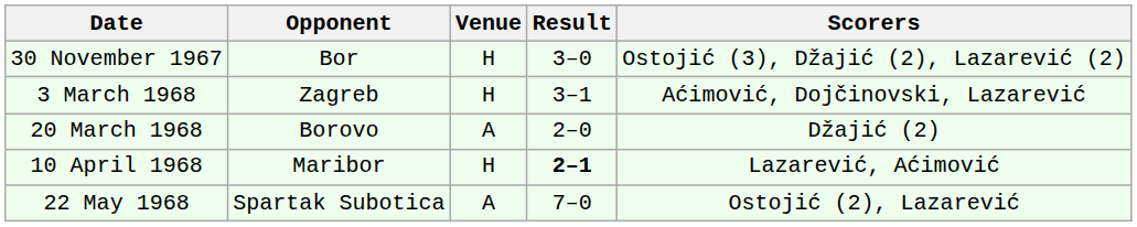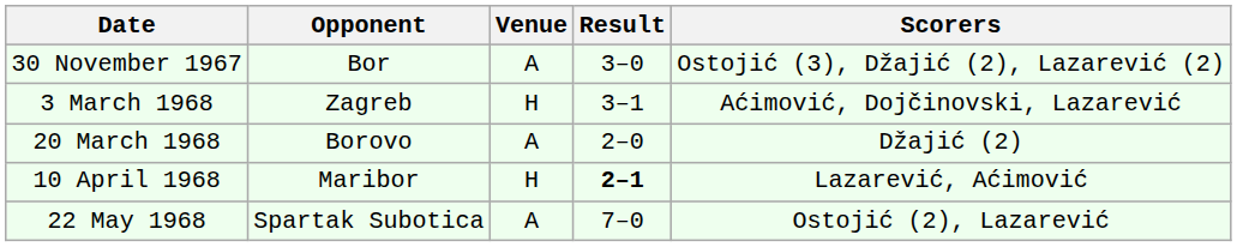30 November 1967 | Venue: H -> A
